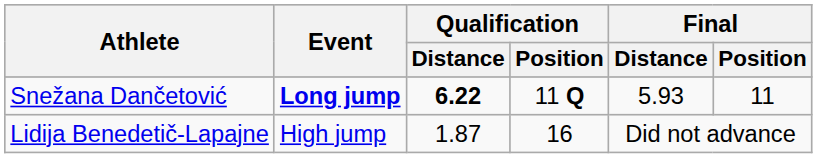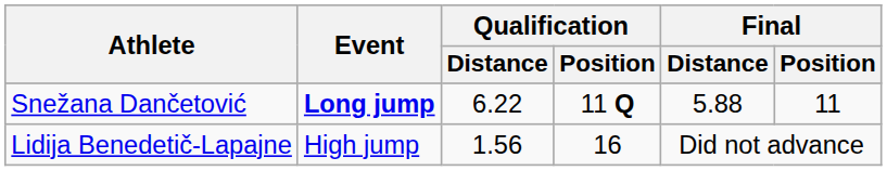Snežana Dančetović | Qualification / Distance: bold -> normal
Snežana Dančetović | Final / Distance: 5.93 -> 5.88
Lidija Benedetič-Lapajne | Qualification / Distance: 1.87 -> 1.56
